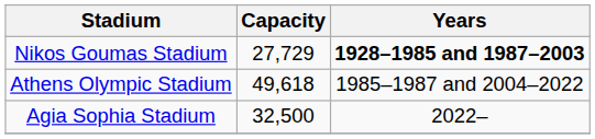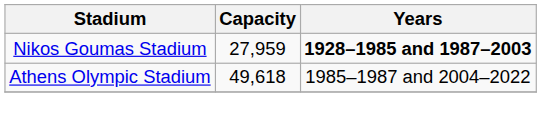Nikos Goumas Stadium | Capacity: 27,729 -> 27,959
- row: Agia Sophia Stadium | 32,500 | 2022–
